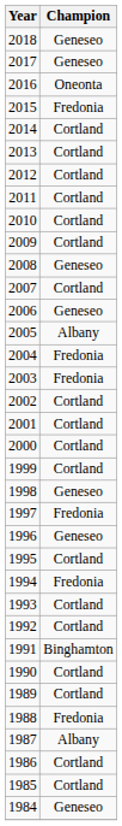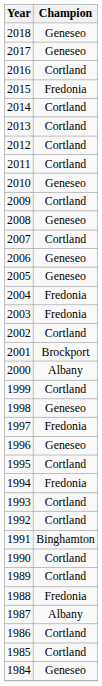2016 | Champion: Oneonta -> Cortland
2010 | Champion: Cortland -> Geneseo
2005 | Champion: Albany -> Geneseo
2001 | Champion: Cortland -> Brockport
2000 | Champion: Cortland -> Albany
